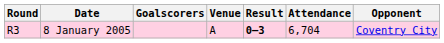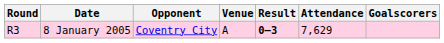columns swapped: Opponent <-> Goalscorers
8 January 2005 | Attendance: 6,704 -> 7,629
